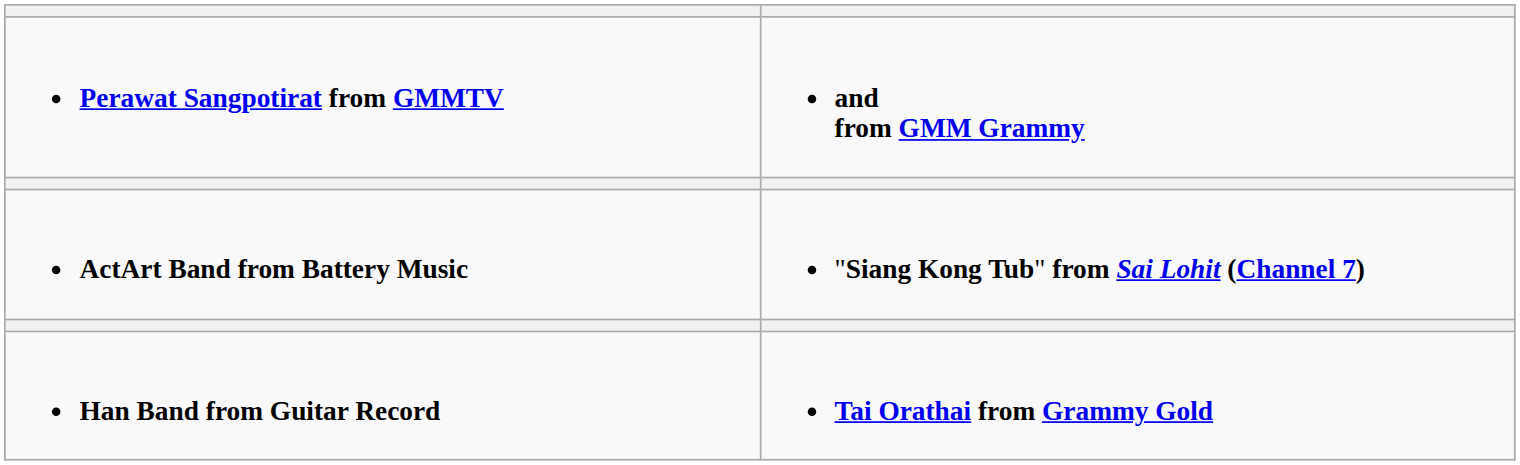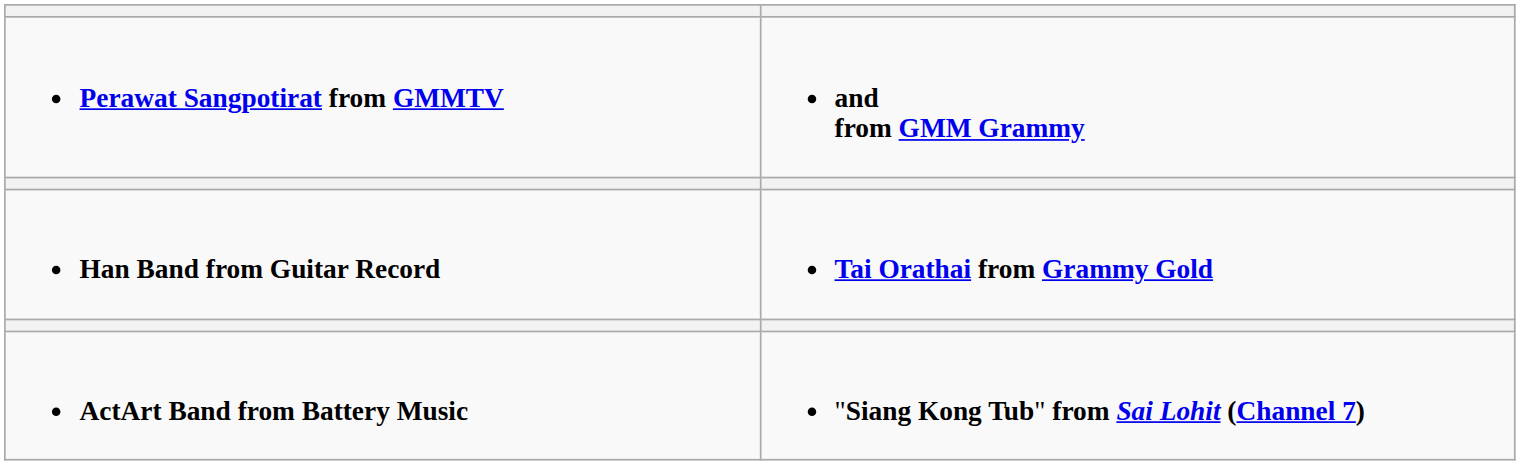rows swapped: Han Band from Guitar Record <-> ActArt Band from Battery Music
